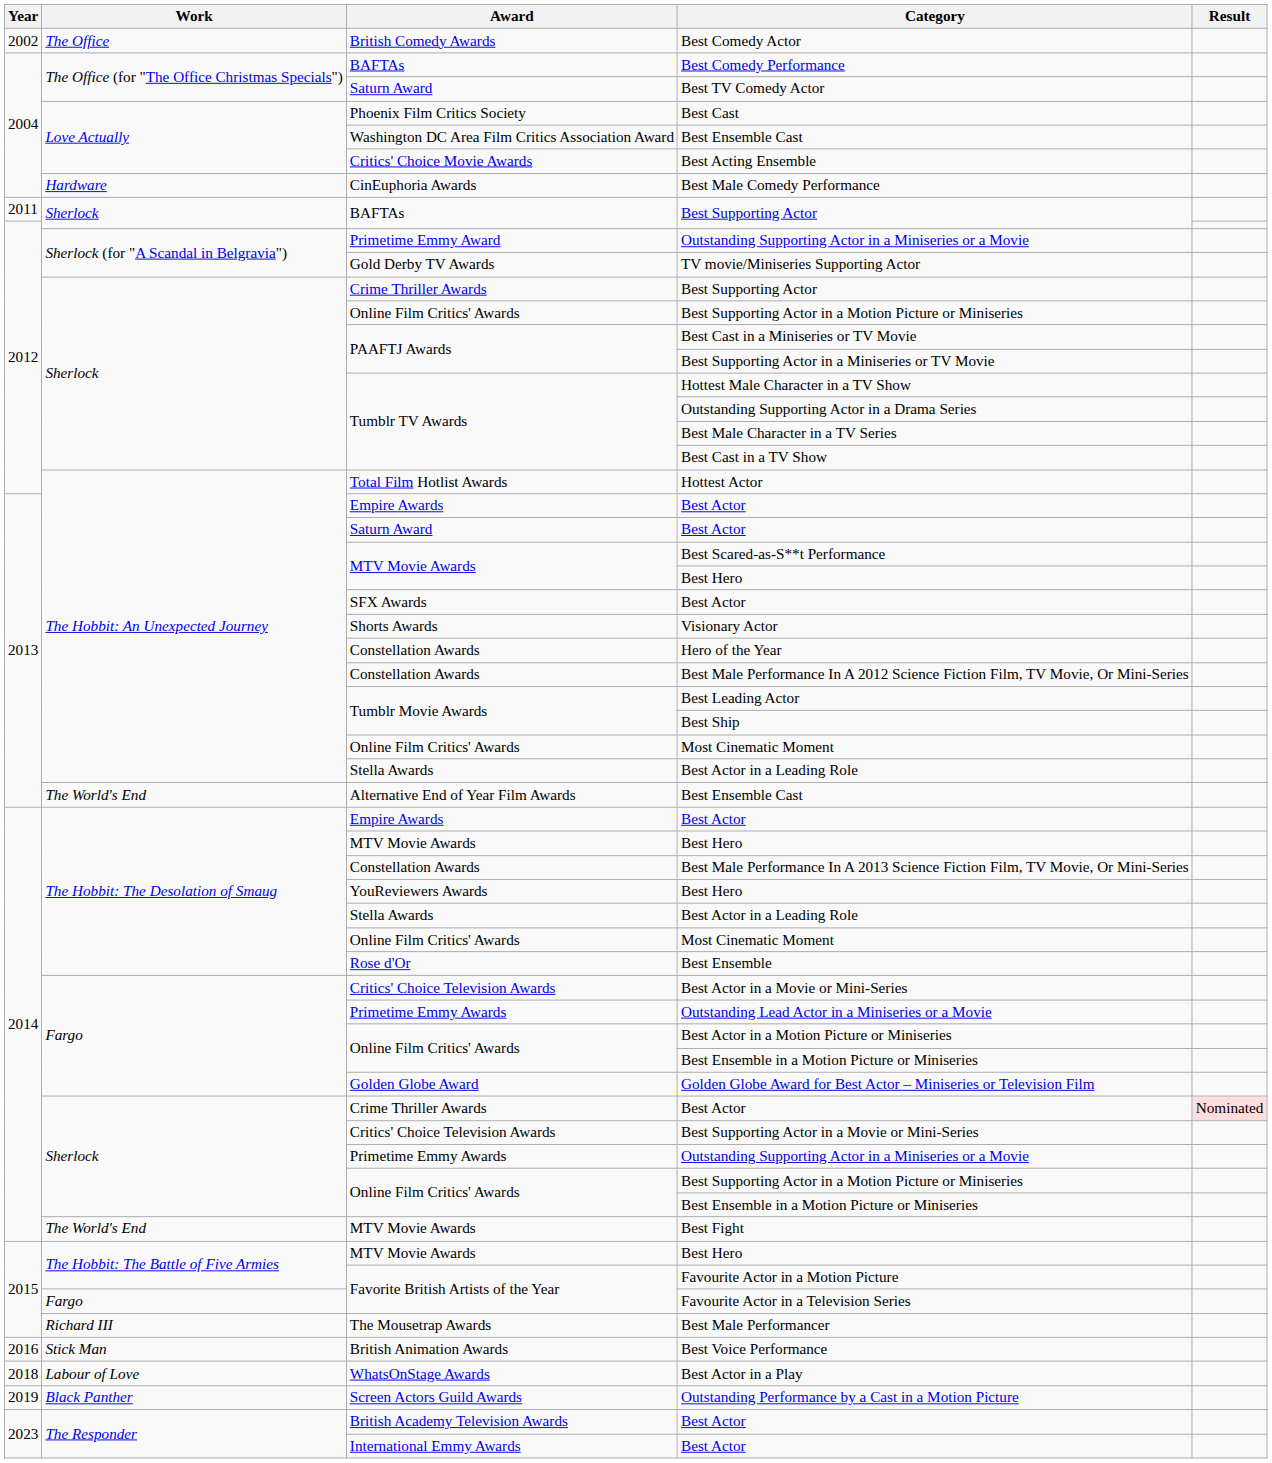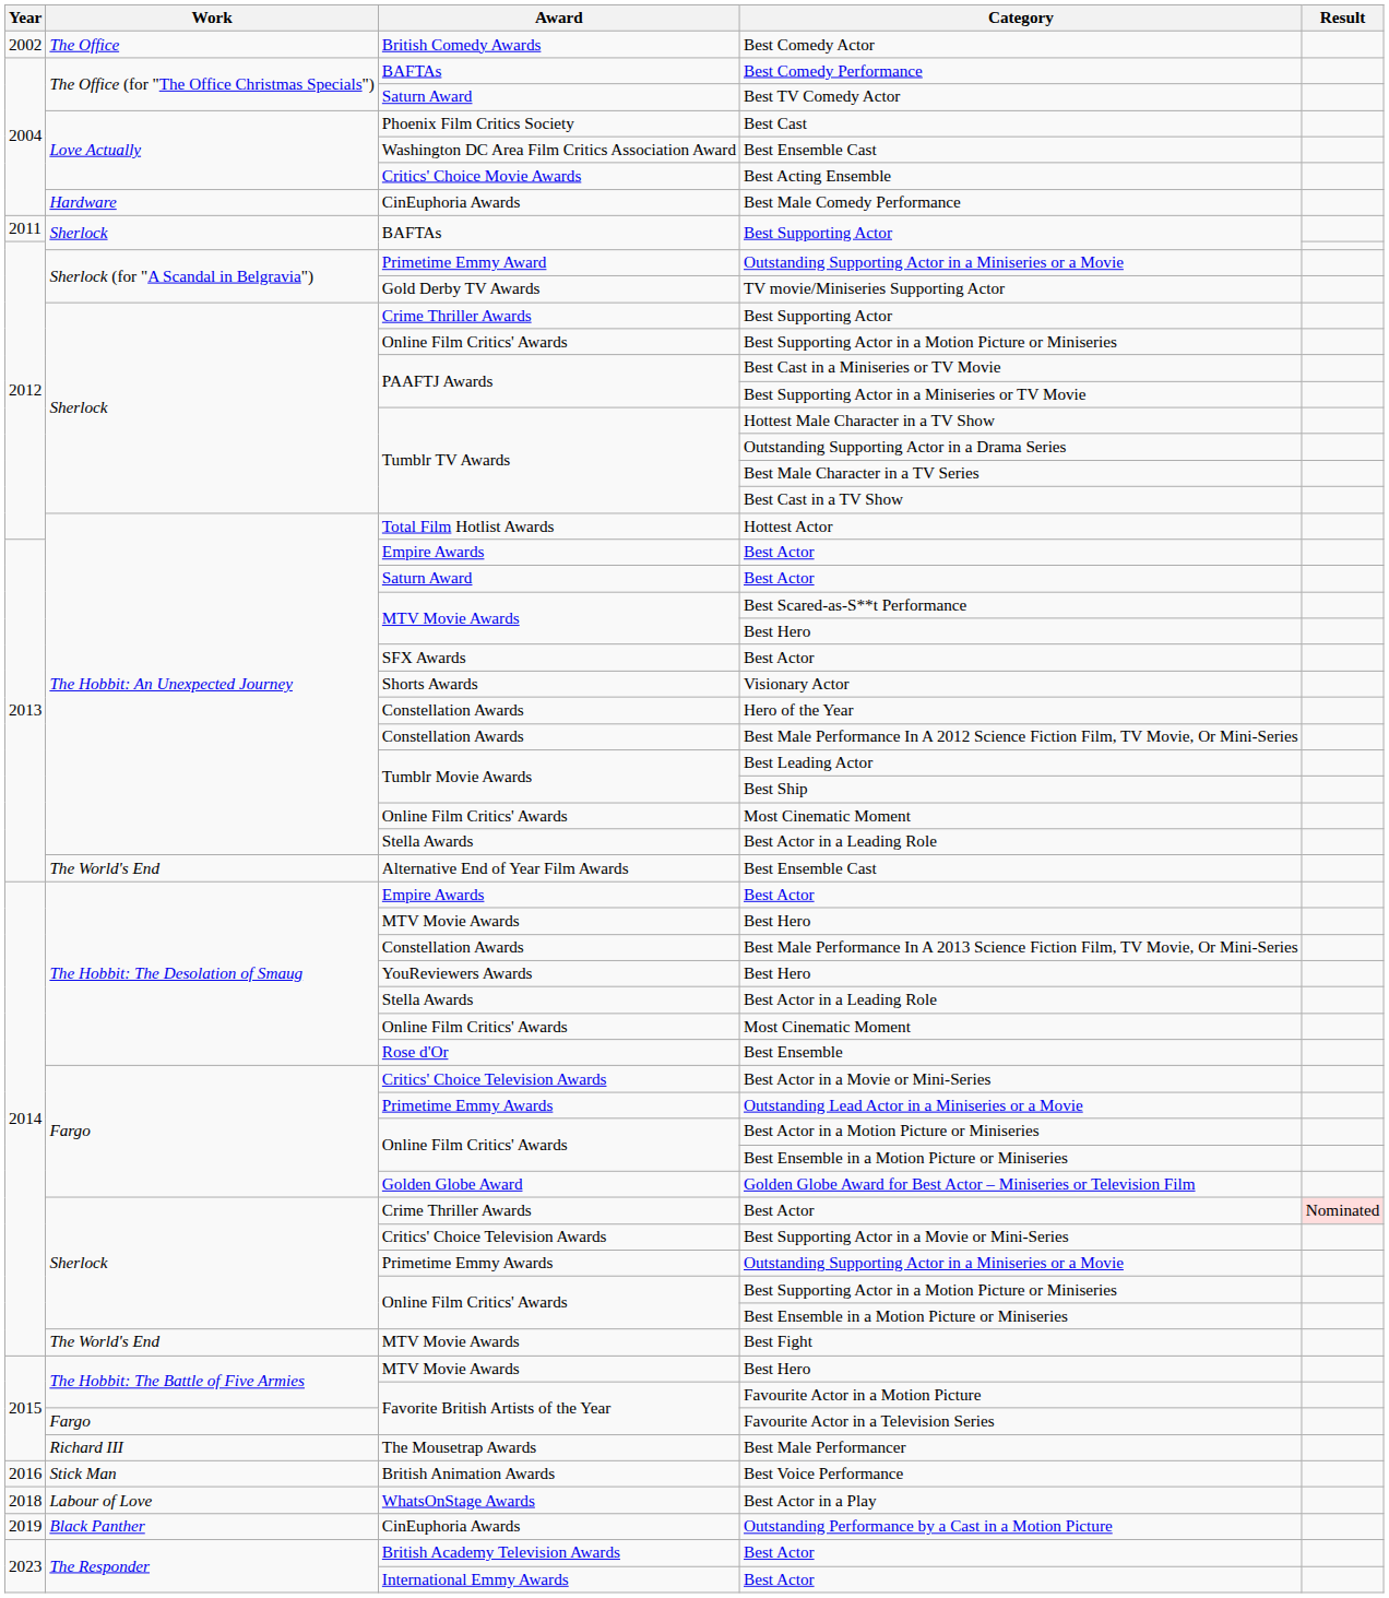Outstanding Performance by a Cast in a Motion Picture | Award: Screen Actors Guild Awards -> CinEuphoria Awards
